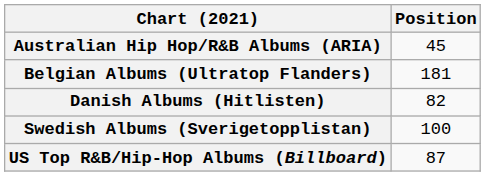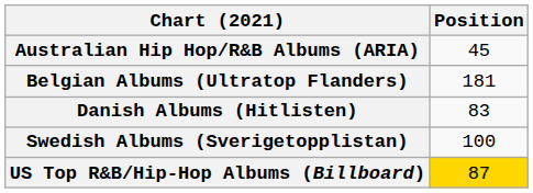Danish Albums (Hitlisten) | Position: 82 -> 83
US Top R&B/Hip-Hop Albums (Billboard) | Position: no background -> gold background
